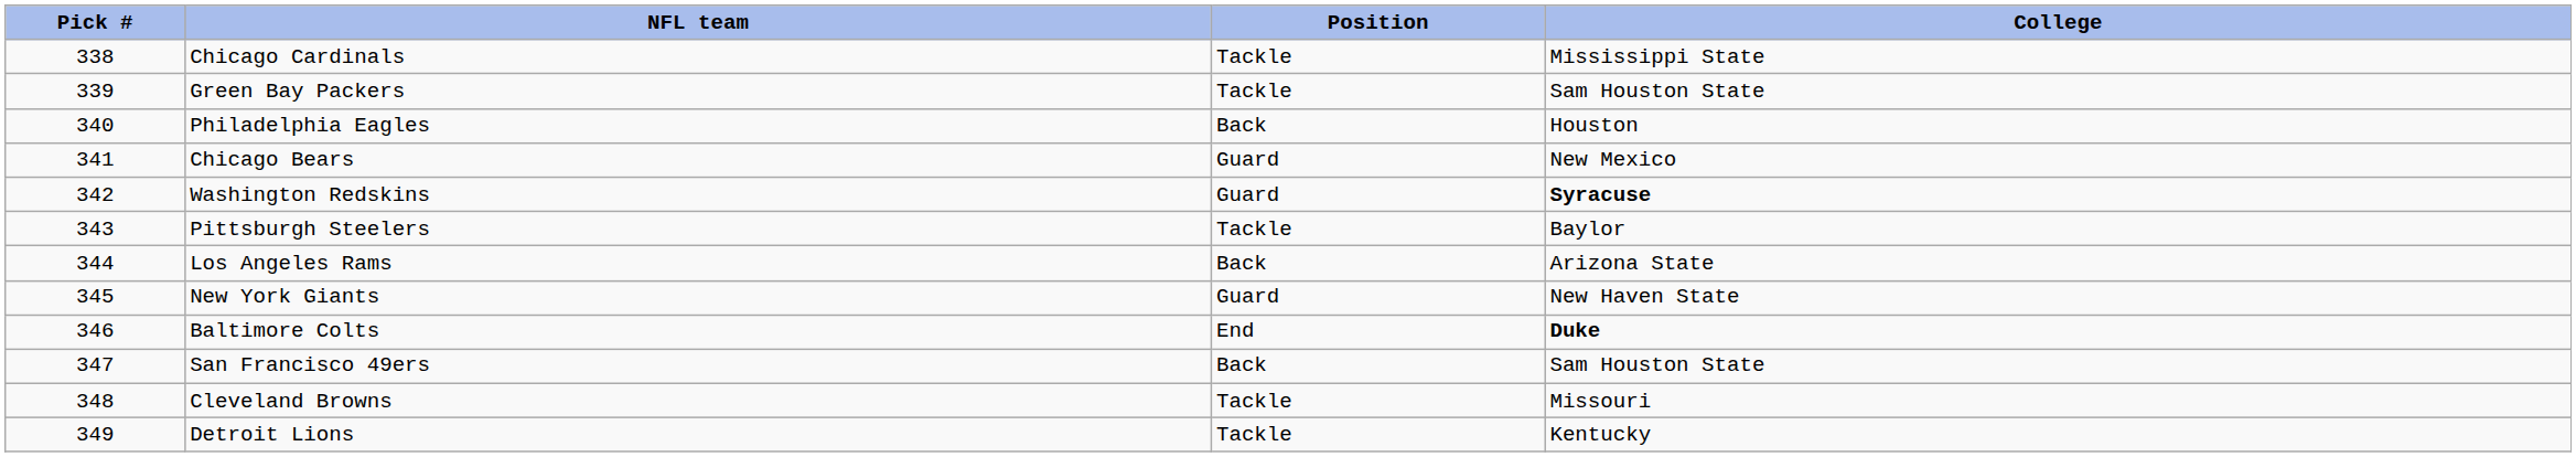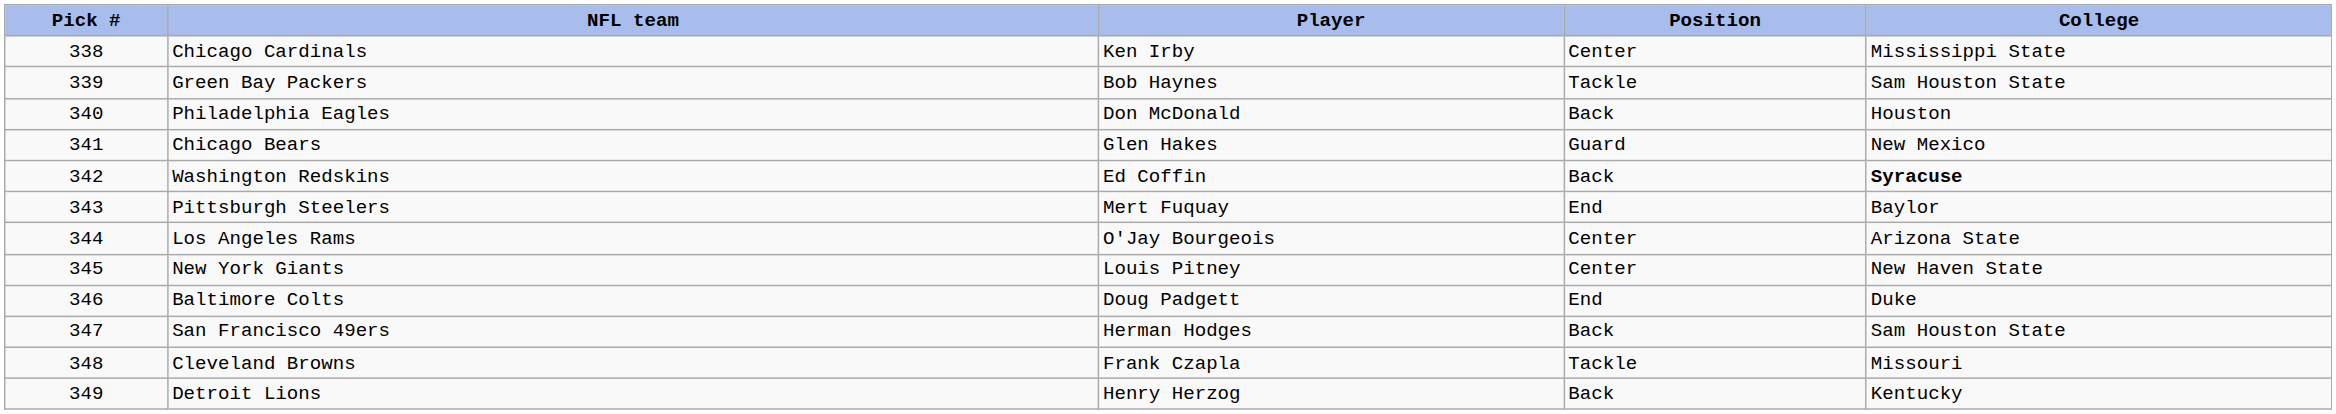+ column: Player | Ken Irby | Bob Haynes | Don McDonald | Glen Hakes | Ed Coffin | Mert Fuquay | O'Jay Bourgeois | Louis Pitney | Doug Padgett | Herman Hodges | Frank Czapla | Henry Herzog
Chicago Cardinals | Position: Tackle -> Center
Washington Redskins | Position: Guard -> Back
Pittsburgh Steelers | Position: Tackle -> End
Los Angeles Rams | Position: Back -> Center
New York Giants | Position: Guard -> Center
Baltimore Colts | College: bold -> normal
Detroit Lions | Position: Tackle -> Back
